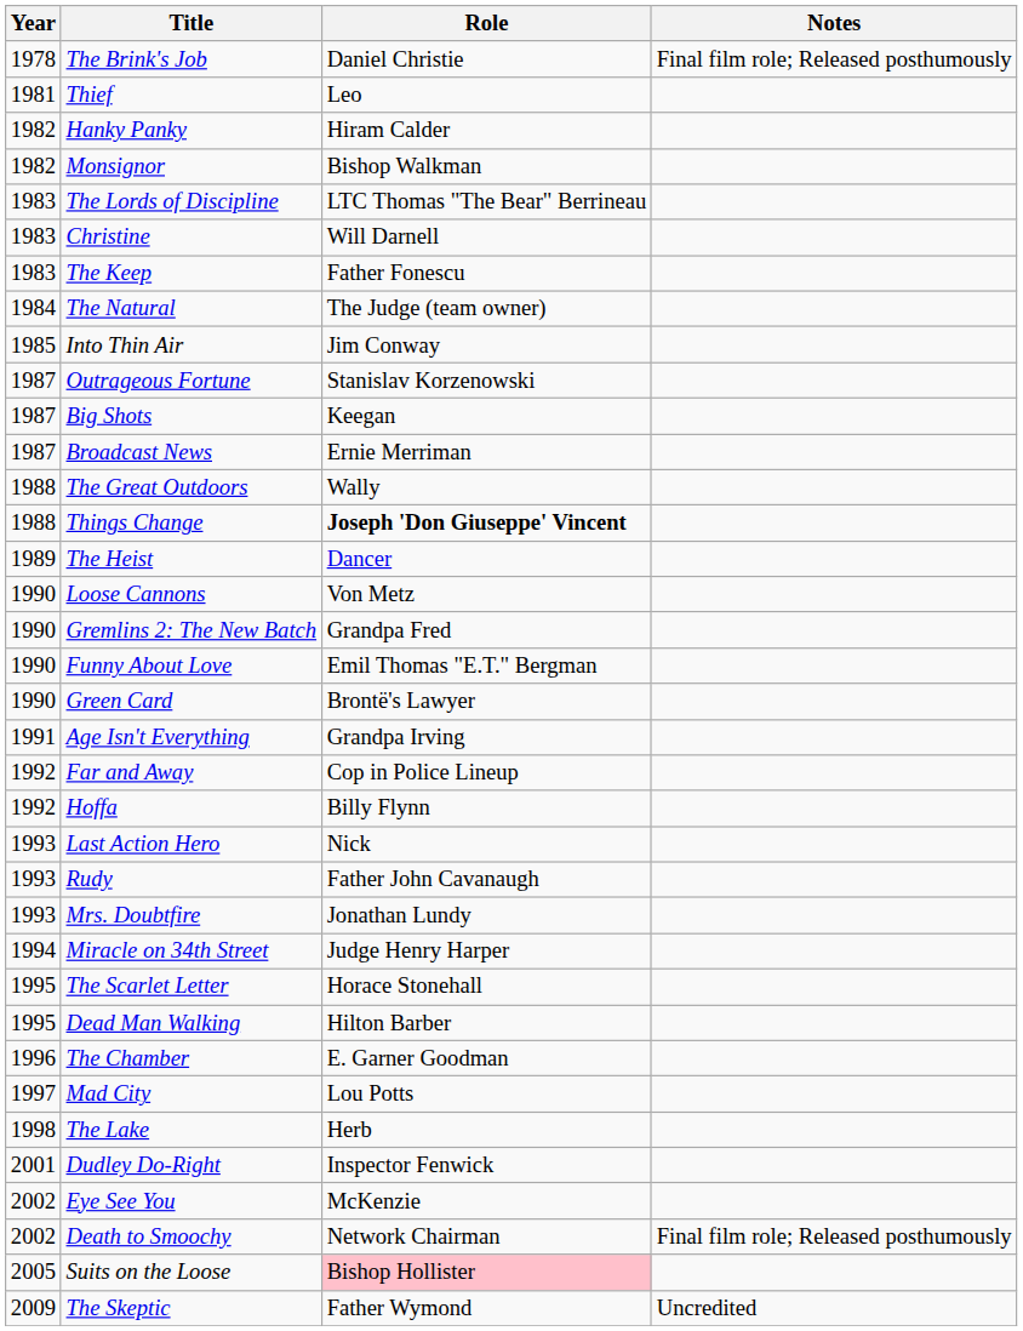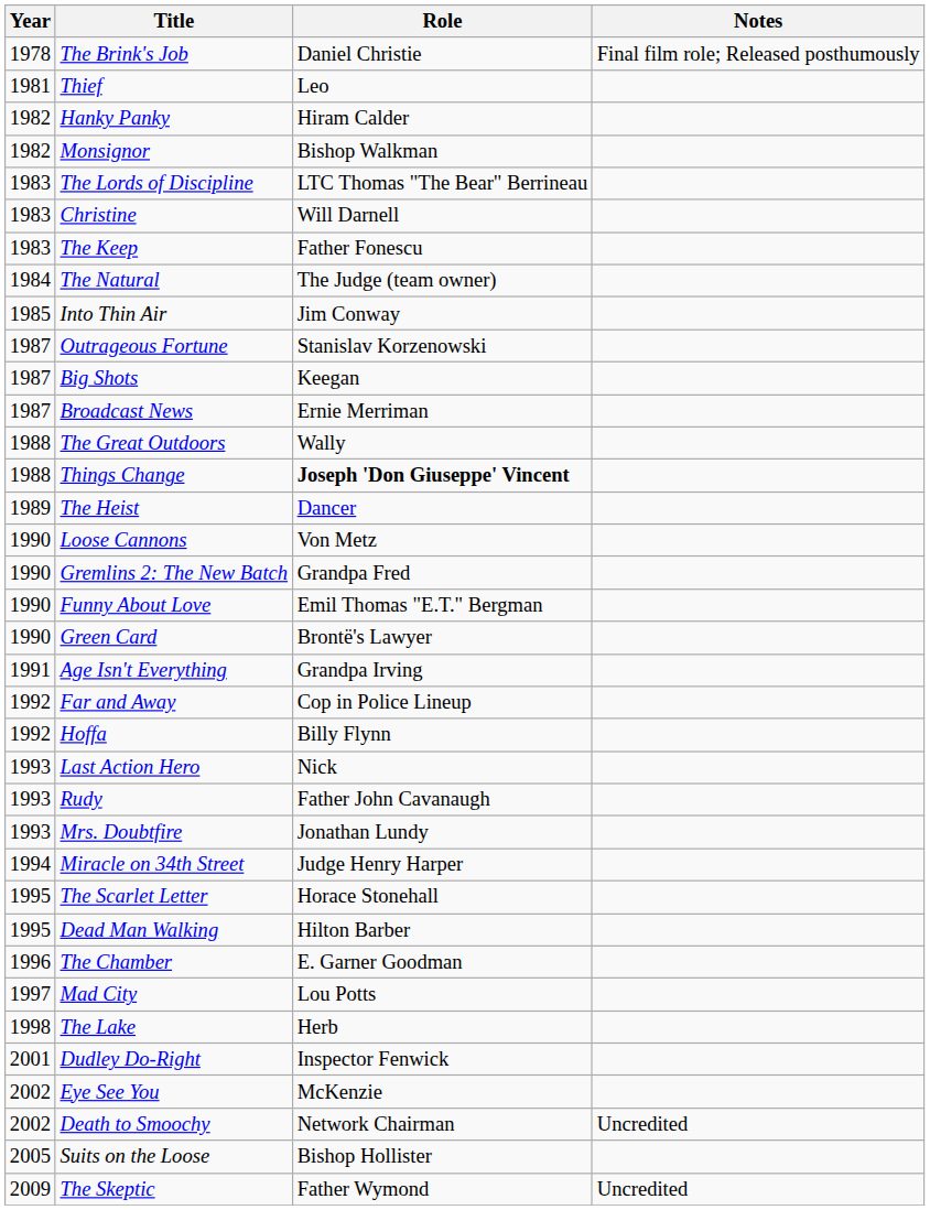Death to Smoochy | Notes: Final film role; Released posthumously -> Uncredited
Suits on the Loose | Role: pink background -> no background
